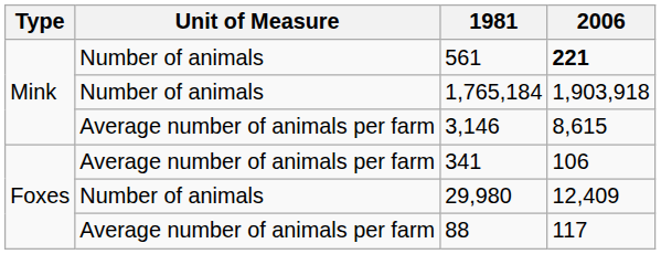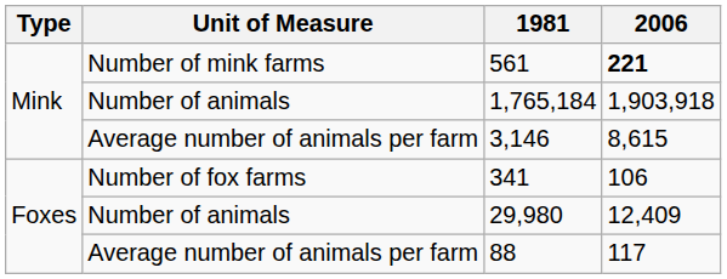561 | Unit of Measure: Number of animals -> Number of mink farms
341 | Unit of Measure: Average number of animals per farm -> Number of fox farms
